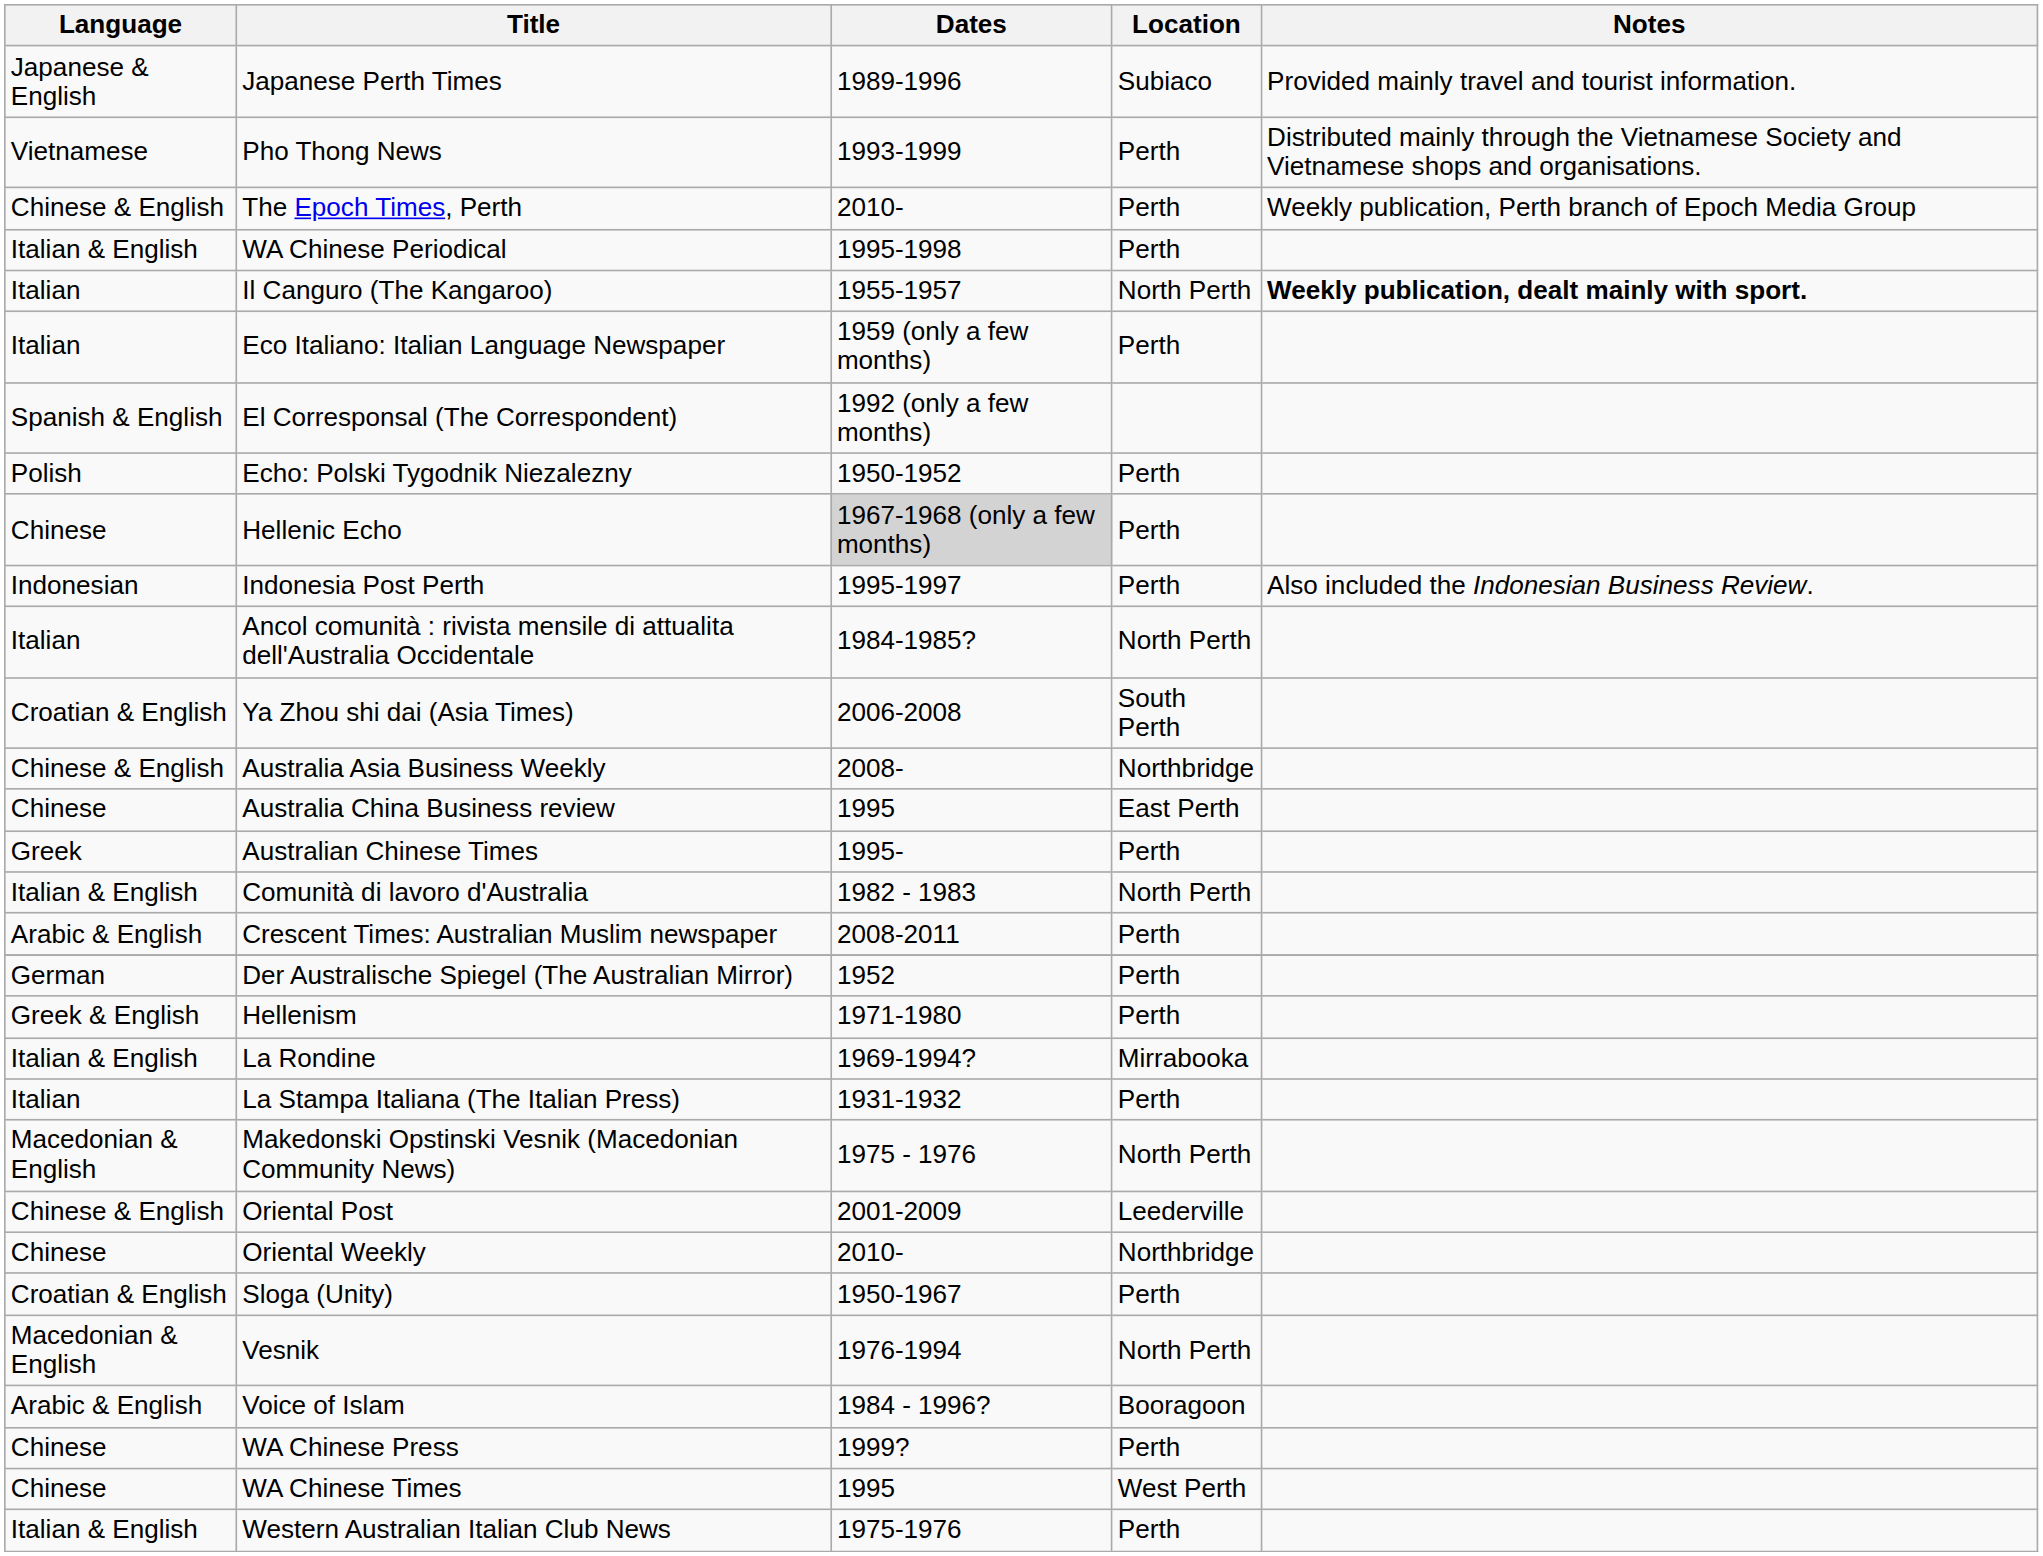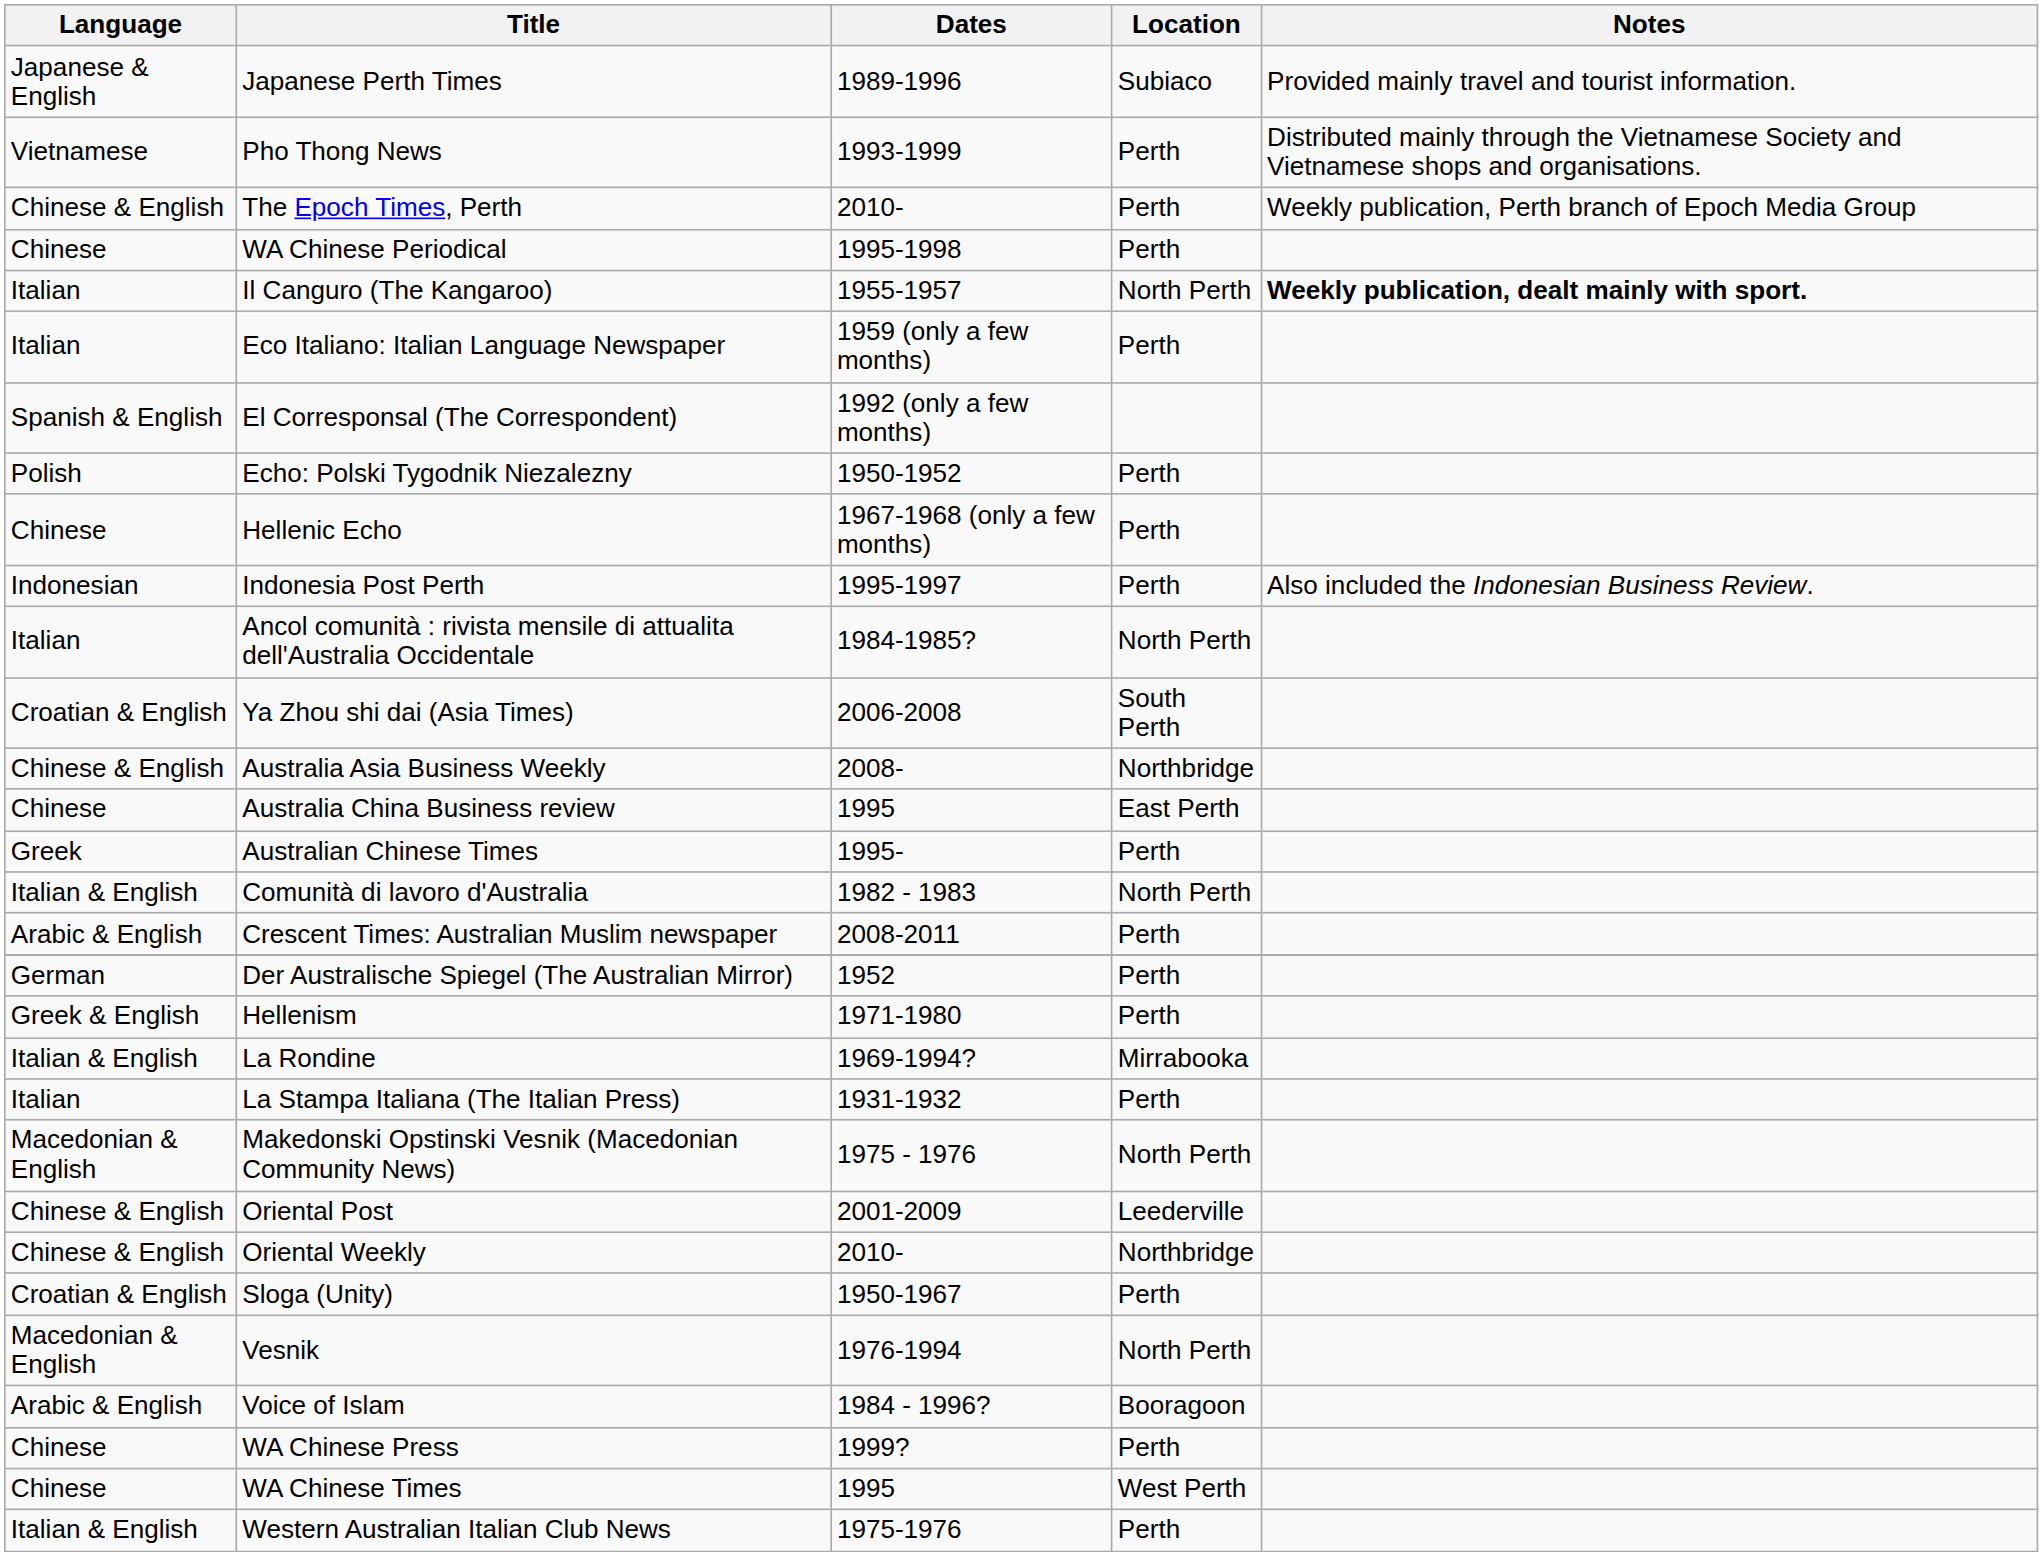WA Chinese Periodical | Language: Italian & English -> Chinese
Hellenic Echo | Dates: lightgrey background -> no background
Oriental Weekly | Language: Chinese -> Chinese & English
